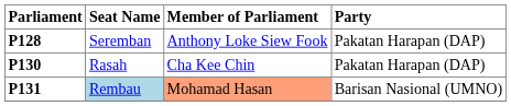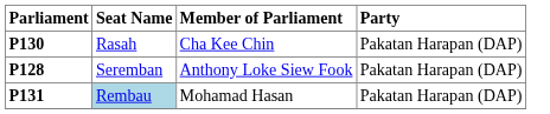rows swapped: P128 <-> P130
P131 | Member of Parliament: lightsalmon background -> no background
P131 | Party: Barisan Nasional (UMNO) -> Pakatan Harapan (DAP)
